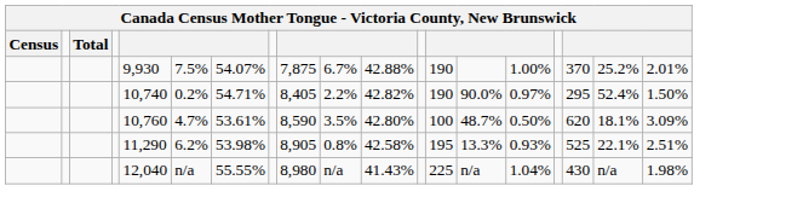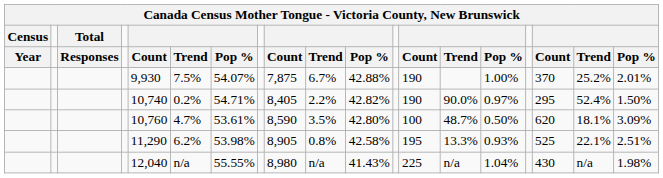+ row: Year | Responses | Count | Trend | Pop % | Count | Trend | Pop % | Count | Trend | Pop % | Count | Trend | Pop %
